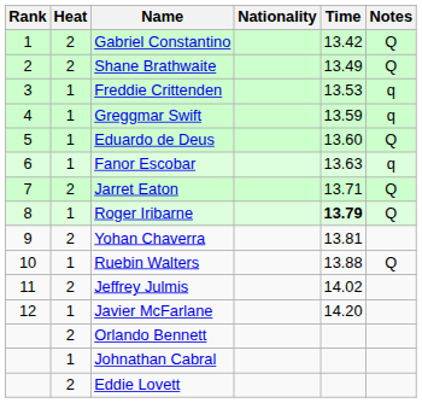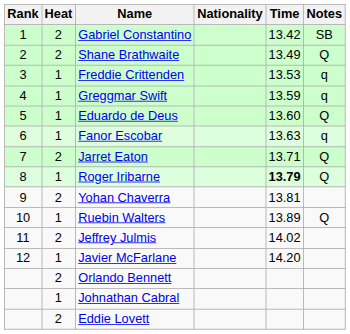Gabriel Constantino | Notes: Q -> SB
Ruebin Walters | Time: 13.88 -> 13.89
